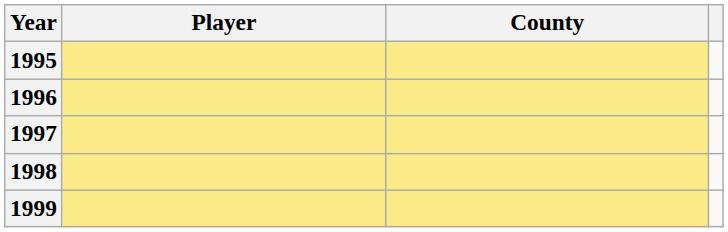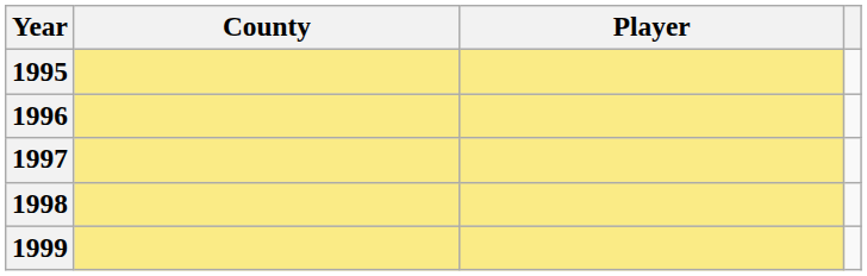columns swapped: Player <-> County
